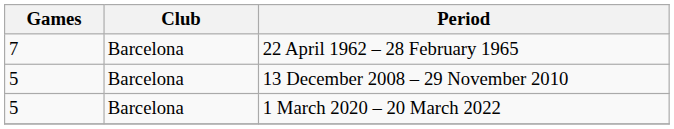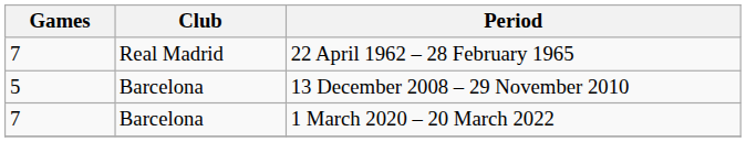22 April 1962 – 28 February 1965 | Club: Barcelona -> Real Madrid
1 March 2020 – 20 March 2022 | Games: 5 -> 7
